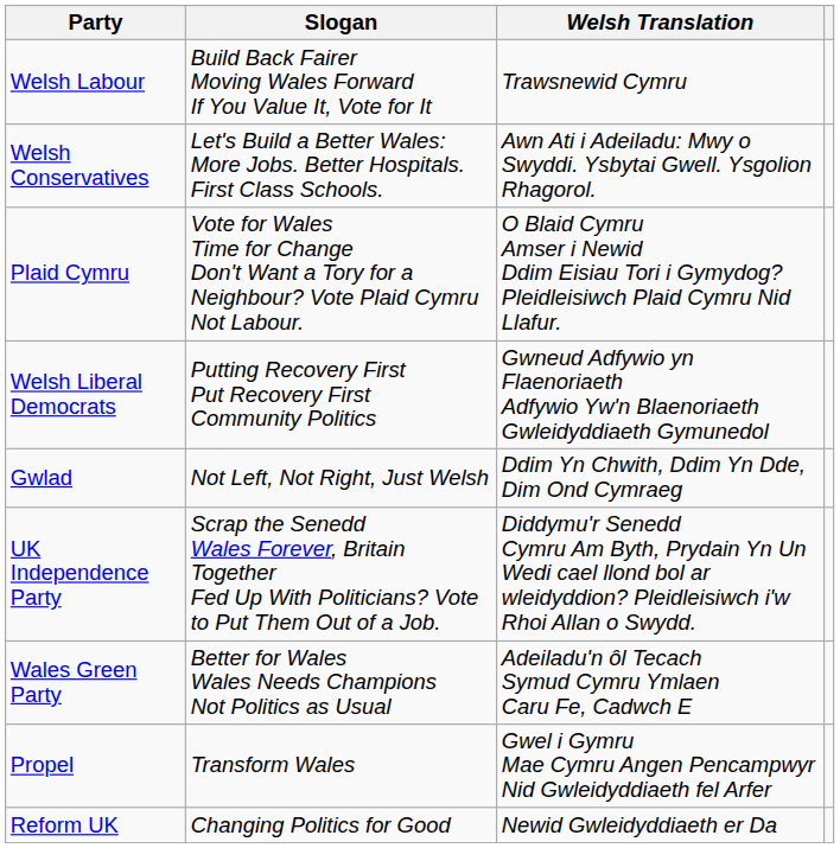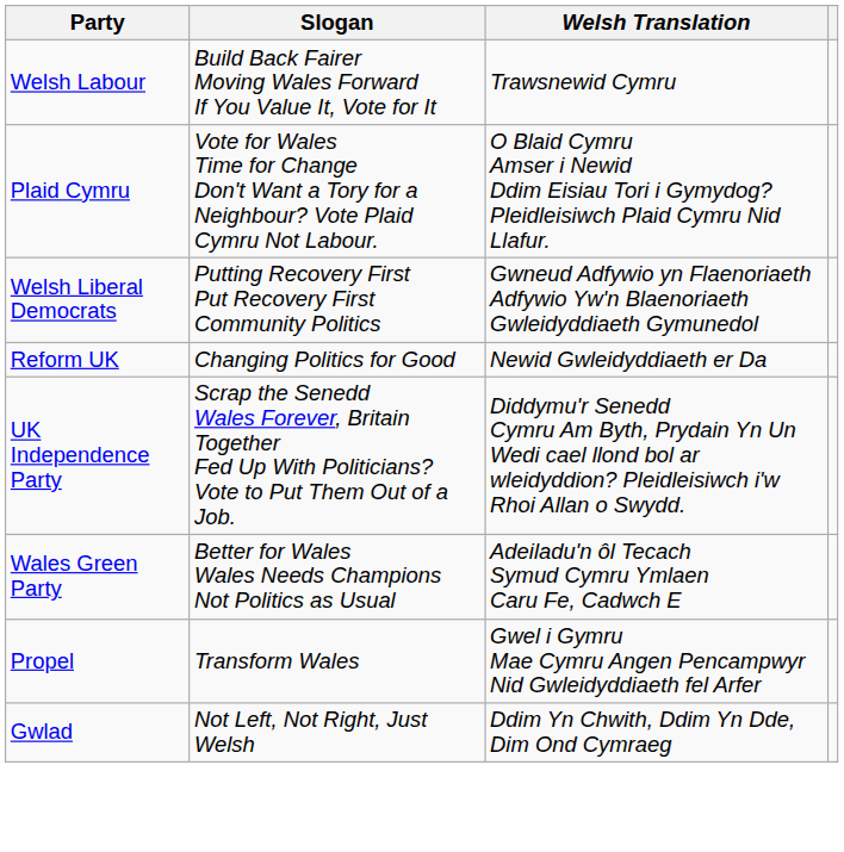- row: Welsh Conservatives | Let's Build a Better Wales: More Jobs. Better Hospitals. First Class Schools. | Awn Ati i Adeiladu: Mwy o Swyddi. Ysbytai Gwell. Ysgolion Rhagorol.
rows swapped: Reform UK <-> Gwlad
